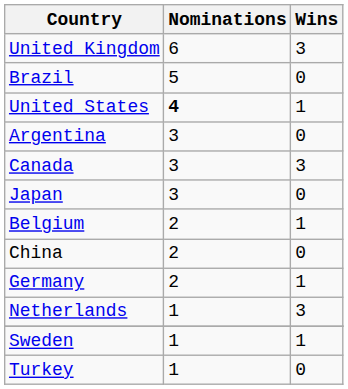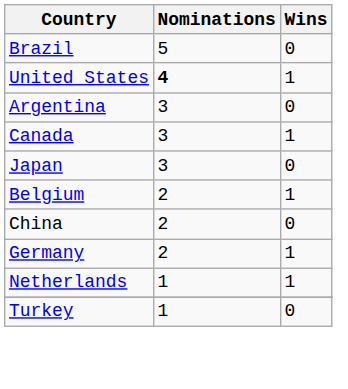- row: United Kingdom | 6 | 3
Canada | Wins: 3 -> 1
Netherlands | Wins: 3 -> 1
- row: Sweden | 1 | 1
